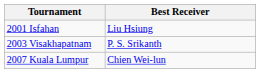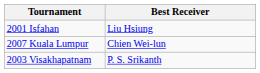rows swapped: 2003 Visakhapatnam <-> 2007 Kuala Lumpur
